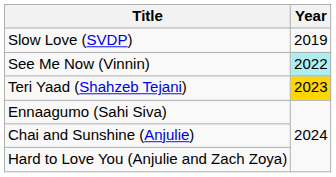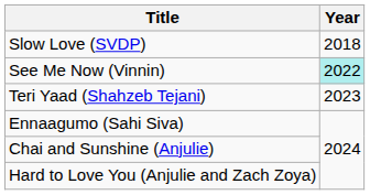Slow Love (SVDP) | Year: 2019 -> 2018
Teri Yaad (Shahzeb Tejani) | Year: gold background -> no background
